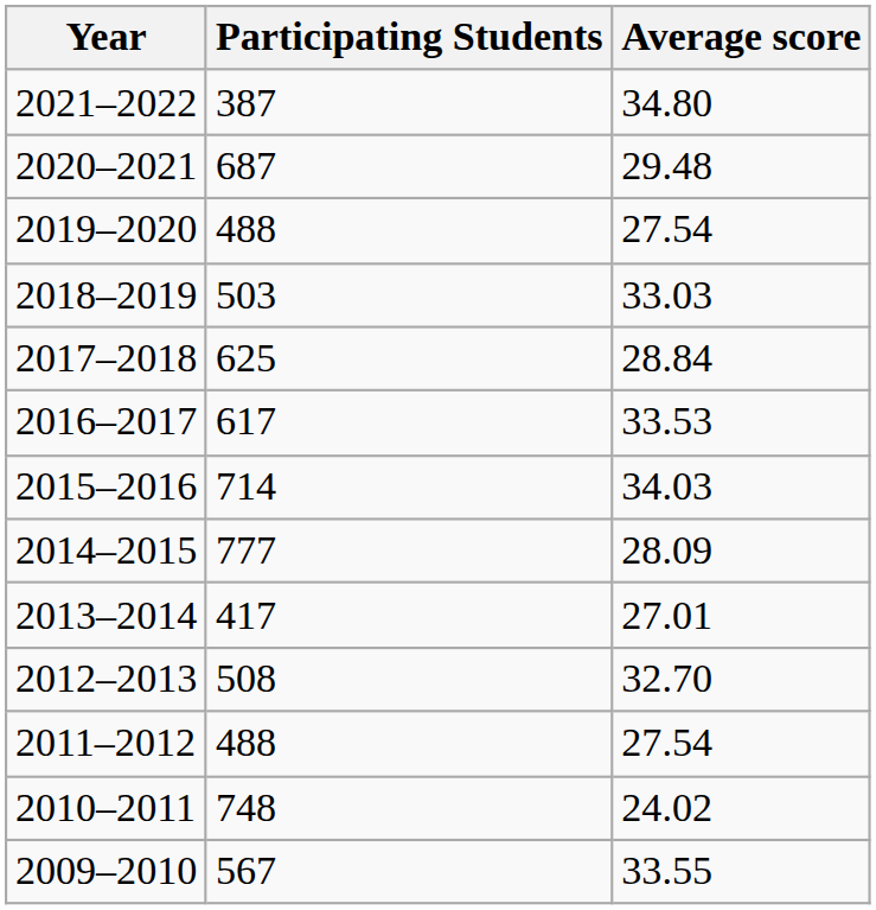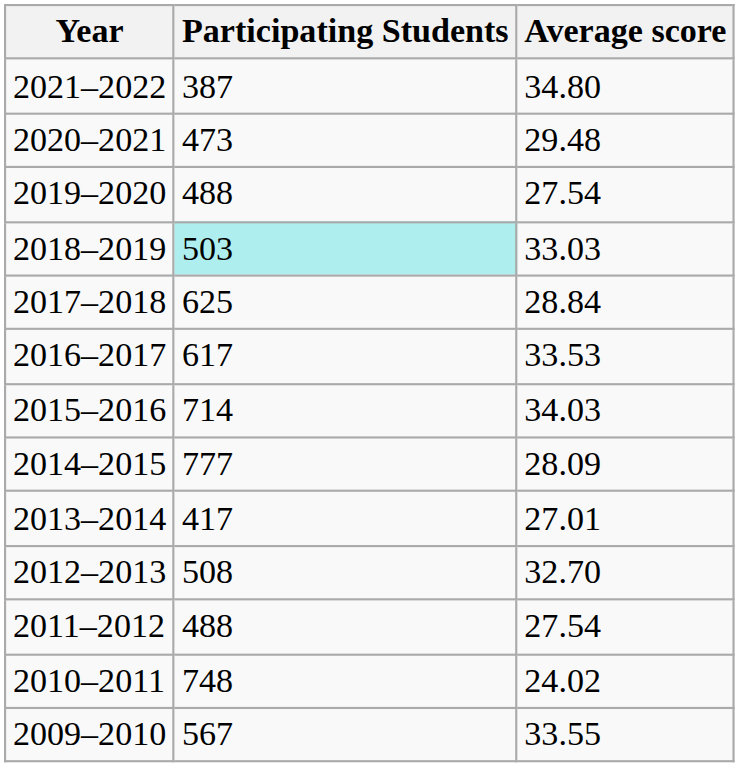2020–2021 | Participating Students: 687 -> 473
2018–2019 | Participating Students: no background -> paleturquoise background
